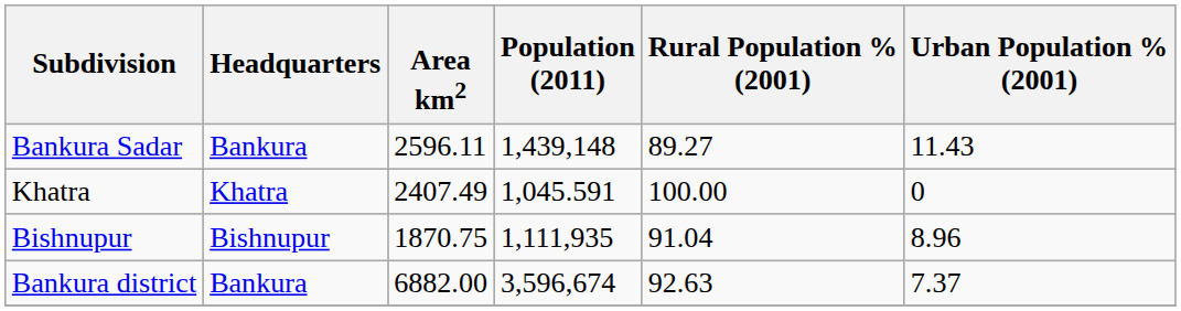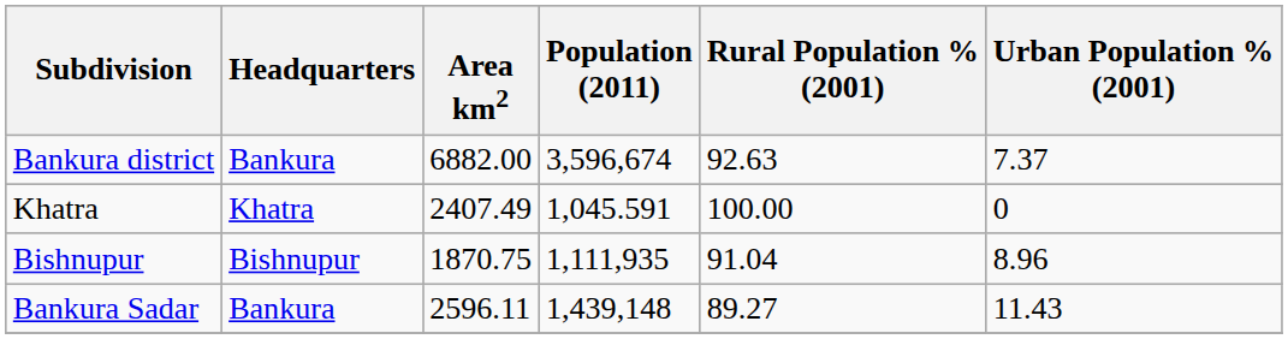rows swapped: Bankura Sadar <-> Bankura district
